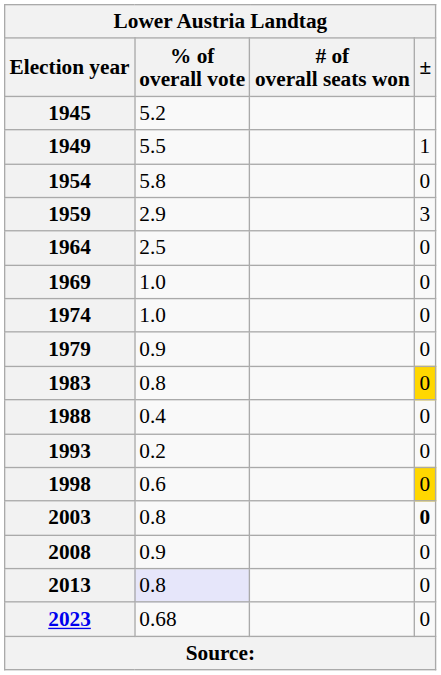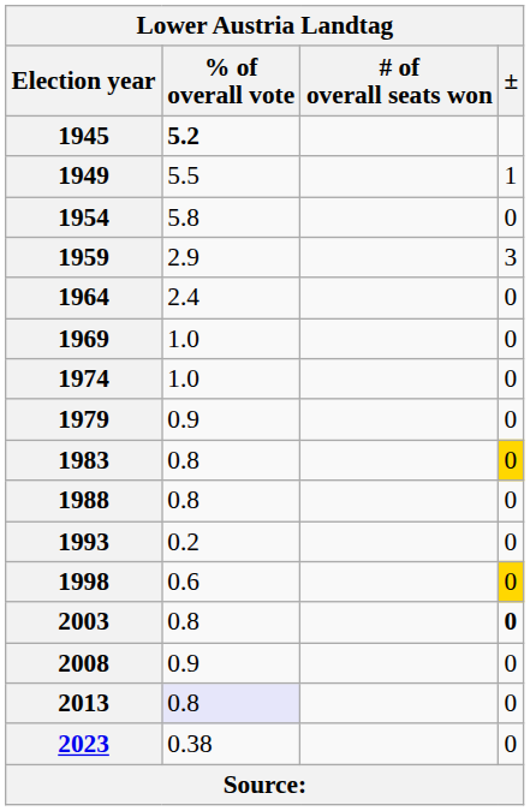1945 | % of overall vote: normal -> bold
1964 | % of overall vote: 2.5 -> 2.4
1988 | % of overall vote: 0.4 -> 0.8
2023 | % of overall vote: 0.68 -> 0.38
